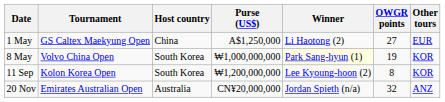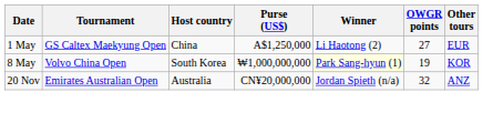- row: 11 Sep | Kolon Korea Open | South Korea | ₩1,200,000,000 | Lee Kyoung-hoon (2) | 8 | KOR
